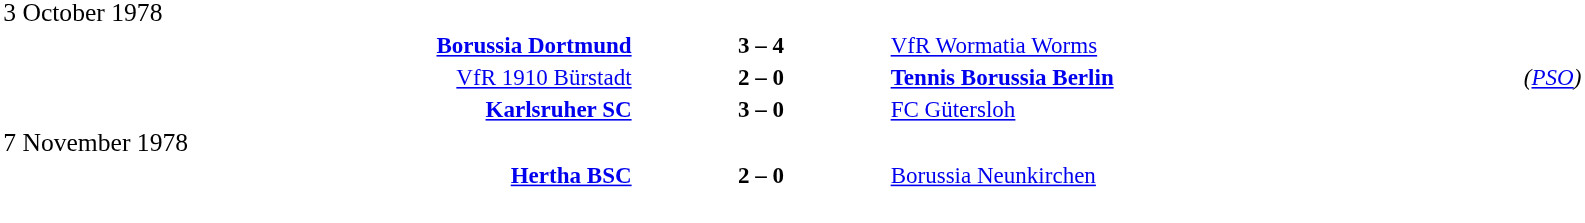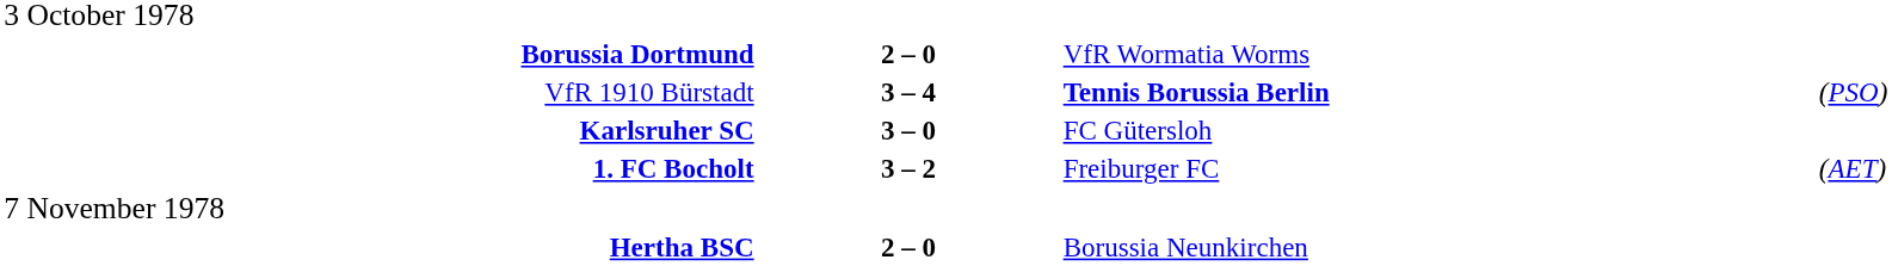Borussia Dortmund | column 2: 3 – 4 -> 2 – 0
VfR 1910 Bürstadt | column 2: 2 – 0 -> 3 – 4
+ row: 1. FC Bocholt | 3 – 2 | Freiburger FC | (AET)
